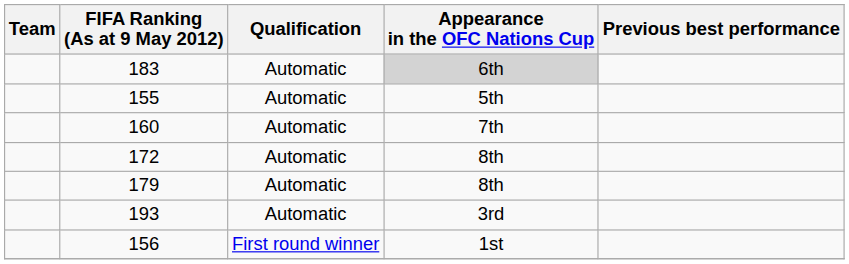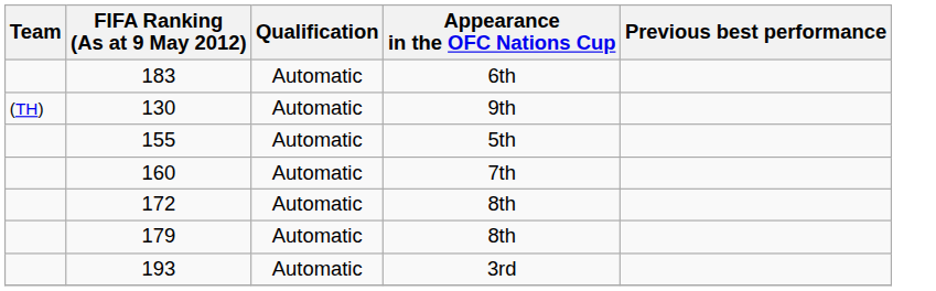183 | Appearance in the OFC Nations Cup: lightgrey background -> no background
+ row: (TH) | 130 | Automatic | 9th
- row: 156 | First round winner | 1st
